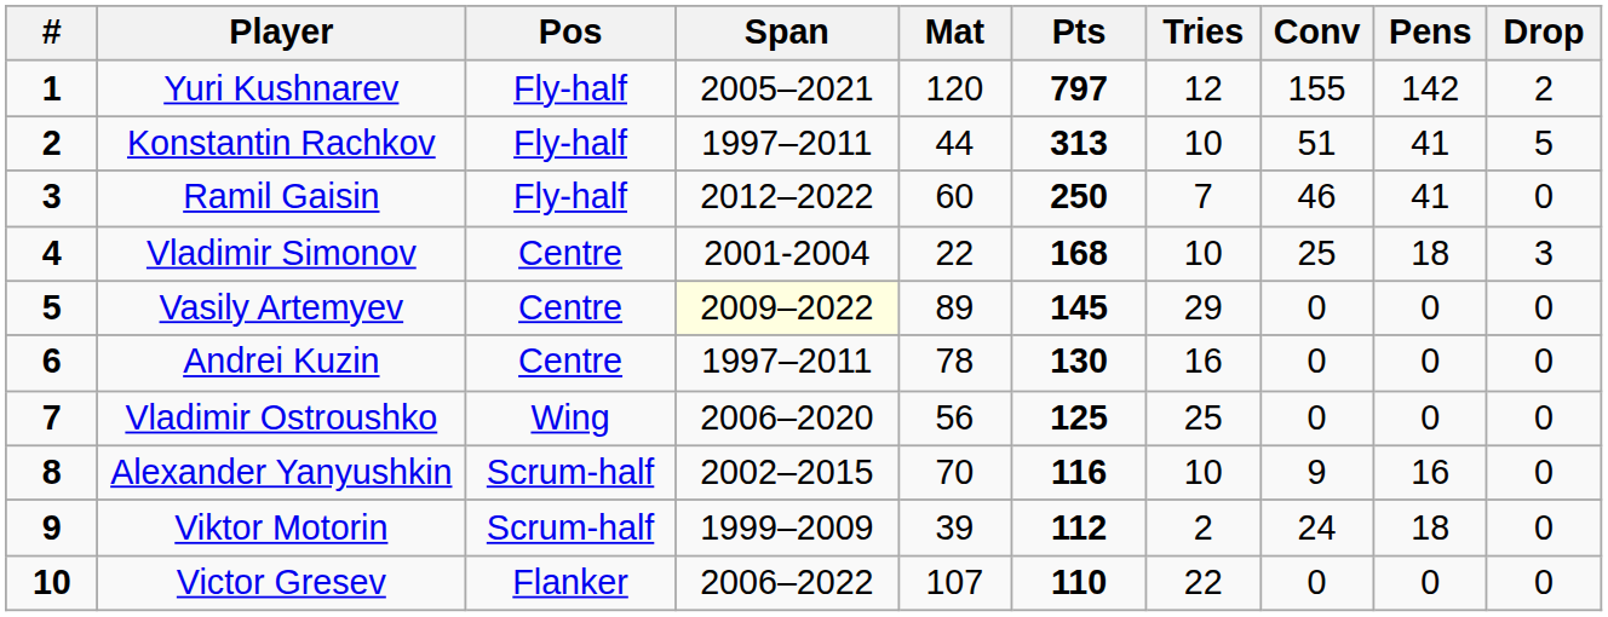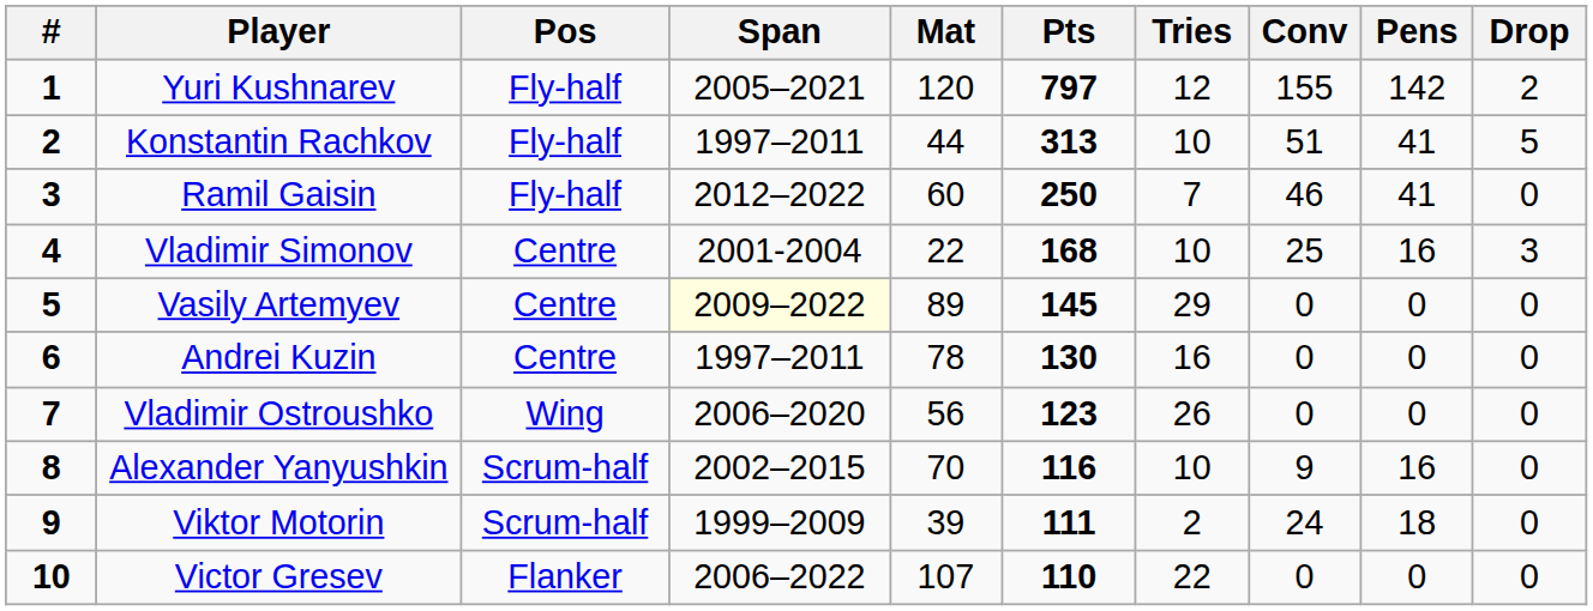Vladimir Simonov | Pens: 18 -> 16
Vladimir Ostroushko | Pts: 125 -> 123
Vladimir Ostroushko | Tries: 25 -> 26
Viktor Motorin | Pts: 112 -> 111
